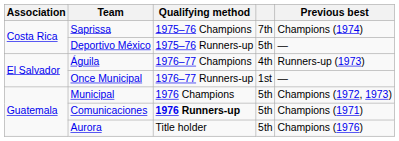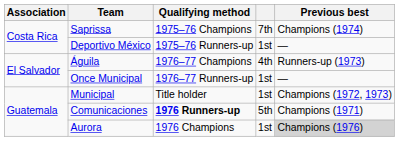Deportivo México | column 4: 5th -> 1st
Municipal | Qualifying method: 1976 Champions -> Title holder
Municipal | column 4: 5th -> 1st
Aurora | Qualifying method: Title holder -> 1976 Champions
Aurora | column 4: 5th -> 1st
Aurora | Previous best: no background -> lightgrey background
